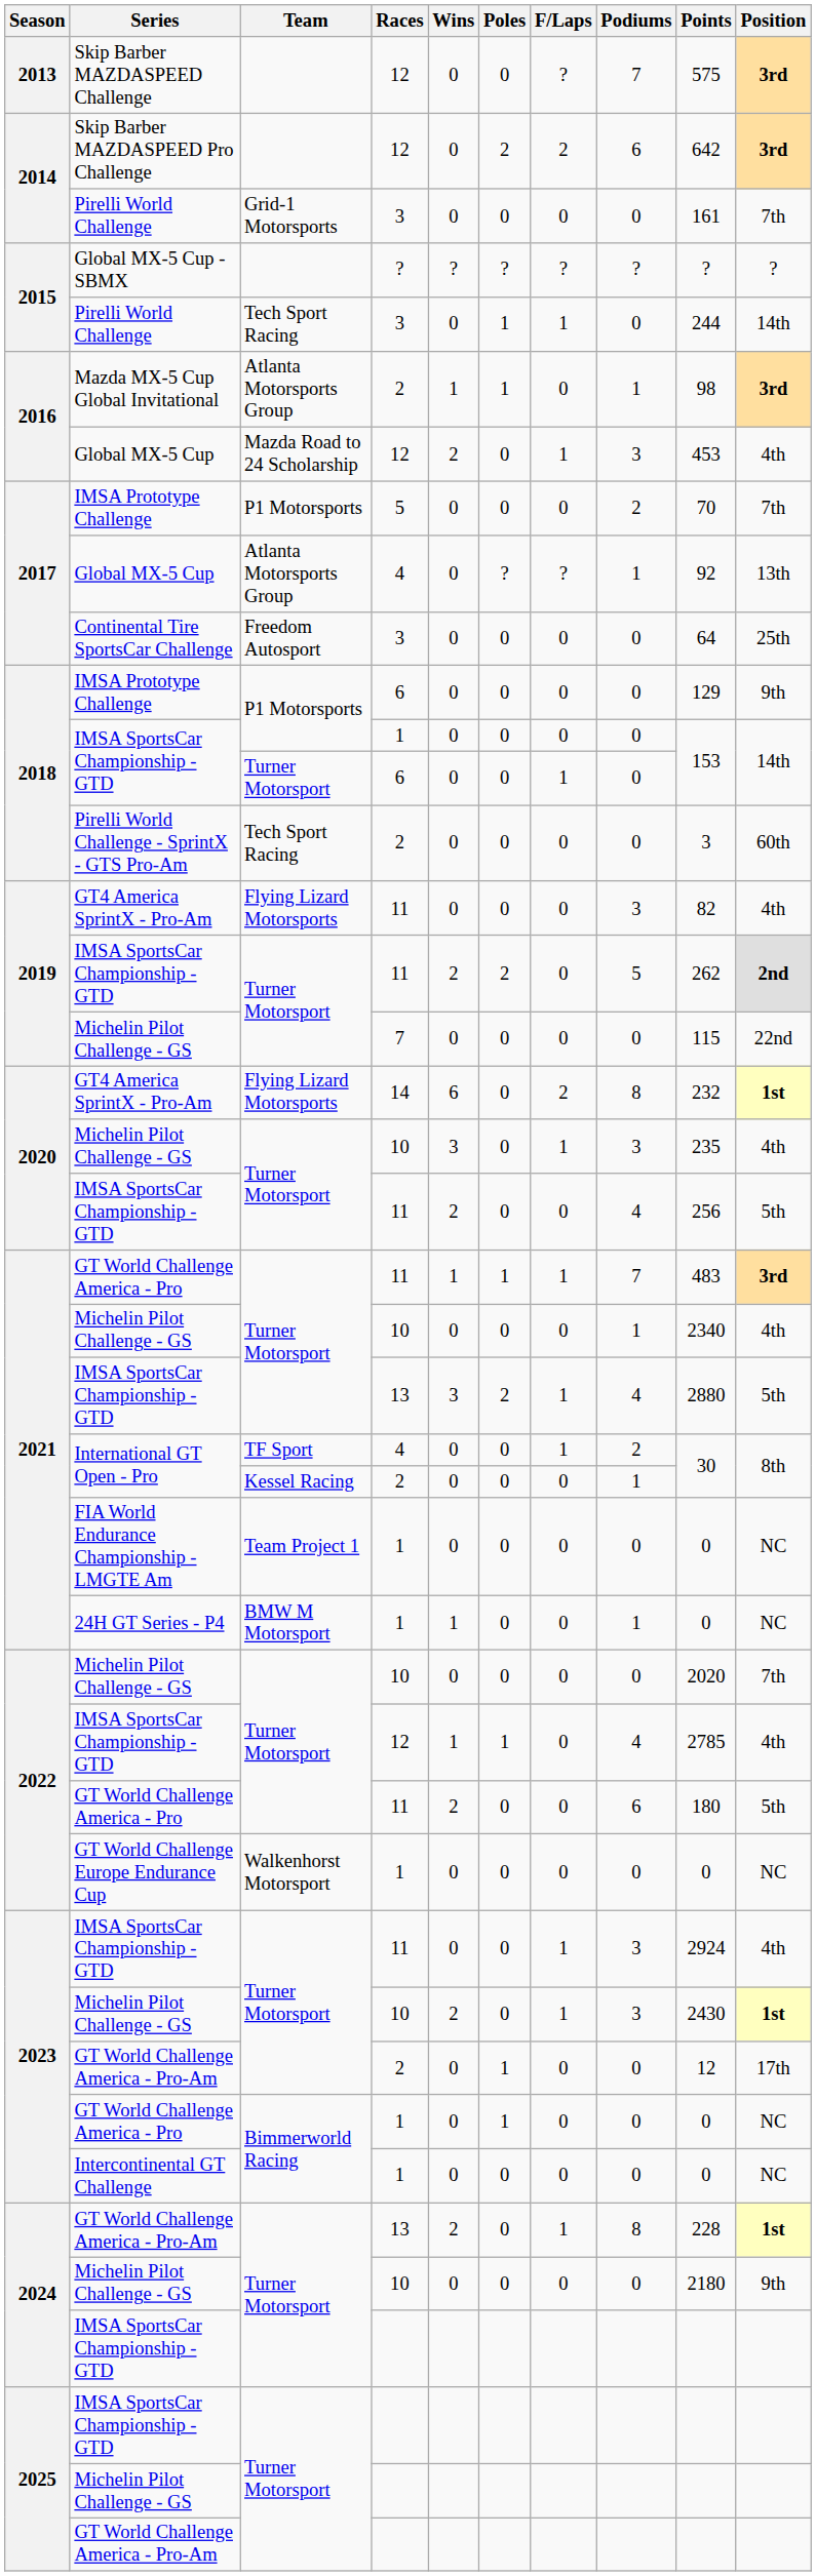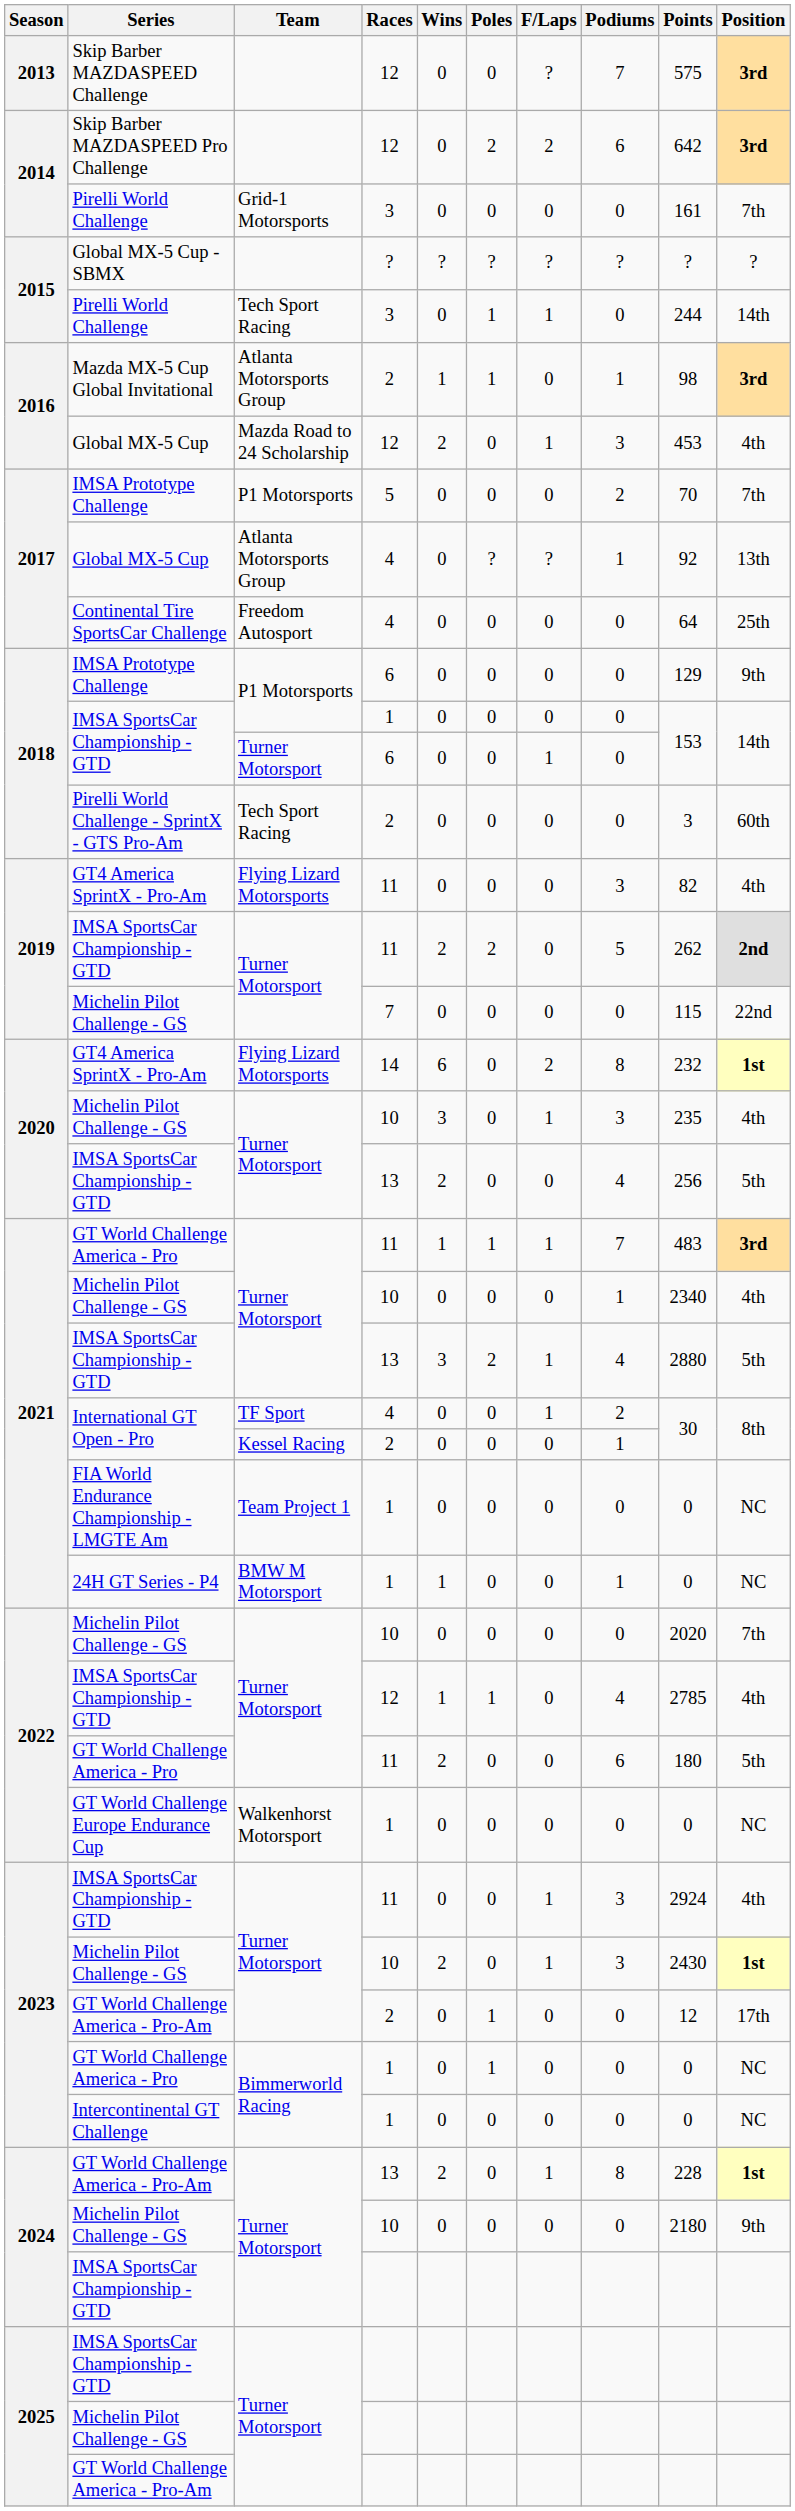Continental Tire SportsCar Challenge | Races: 3 -> 4
2020 / IMSA SportsCar Championship - GTD | Races: 11 -> 13
